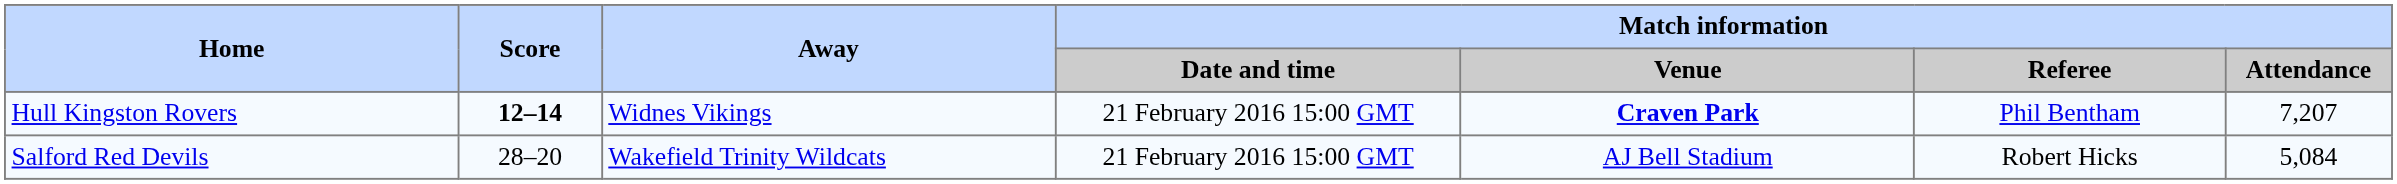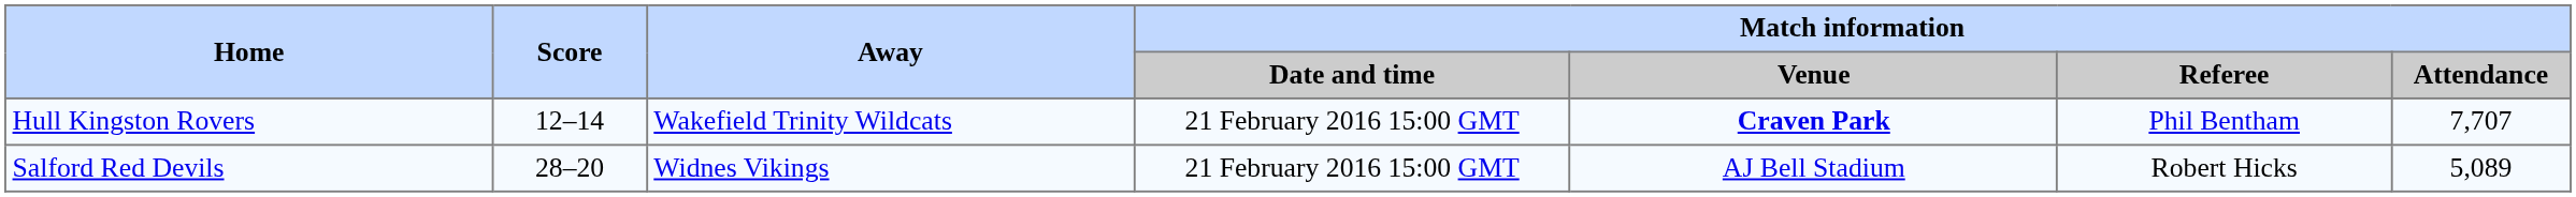Hull Kingston Rovers | Score: bold -> normal
Hull Kingston Rovers | Away: Widnes Vikings -> Wakefield Trinity Wildcats
Hull Kingston Rovers | Match information / Attendance: 7,207 -> 7,707
Salford Red Devils | Away: Wakefield Trinity Wildcats -> Widnes Vikings
Salford Red Devils | Match information / Attendance: 5,084 -> 5,089
